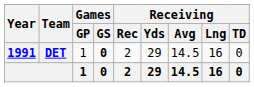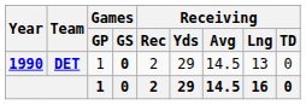DET | Year: 1991 -> 1990
DET | Receiving / Lng: 16 -> 13
